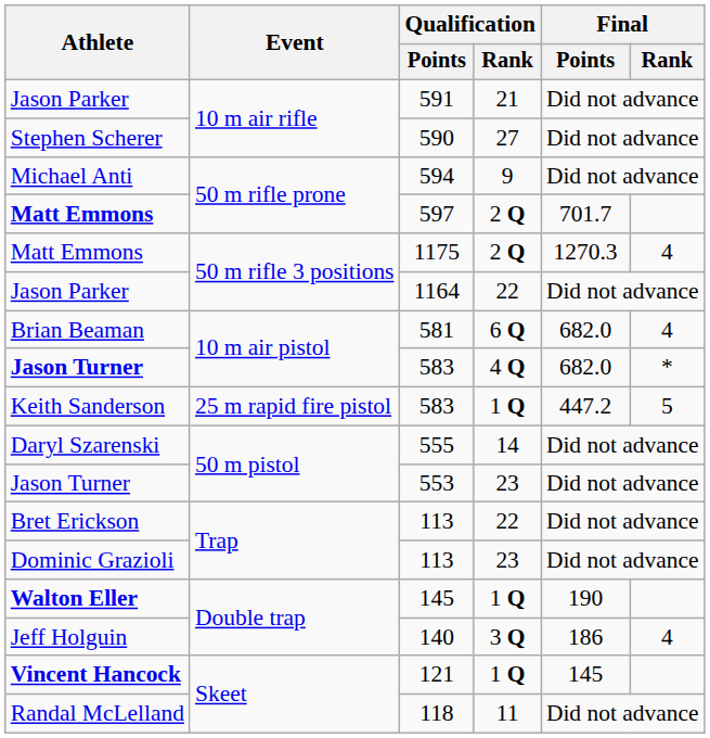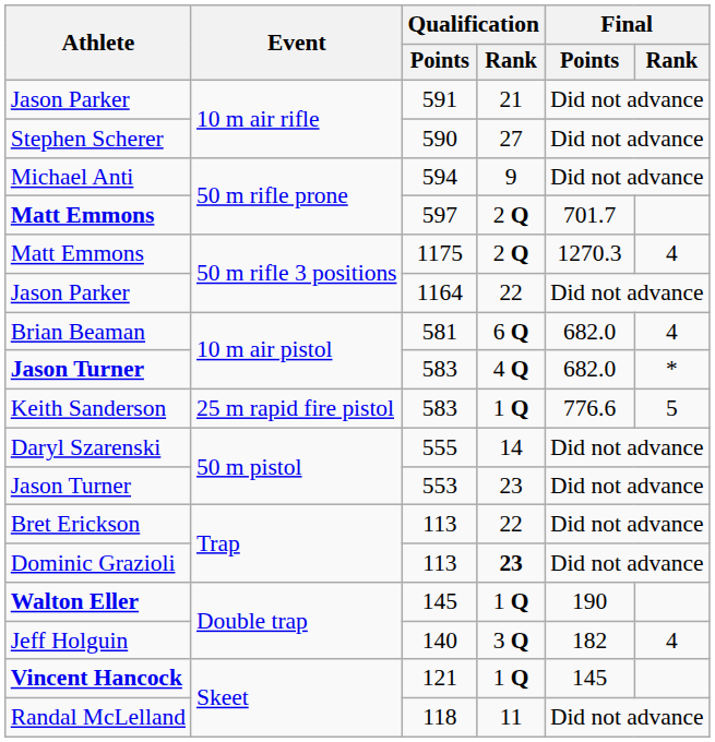Keith Sanderson / 583 | Final / Points: 447.2 -> 776.6
Dominic Grazioli / 113 | Qualification / Rank: normal -> bold
140 | Final / Points: 186 -> 182
